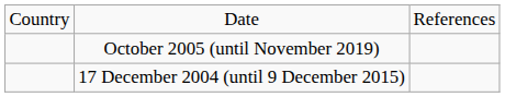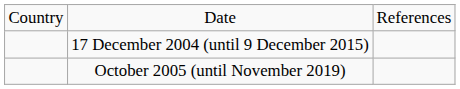rows swapped: October 2005 (until November 2019) <-> 17 December 2004 (until 9 December 2015)
